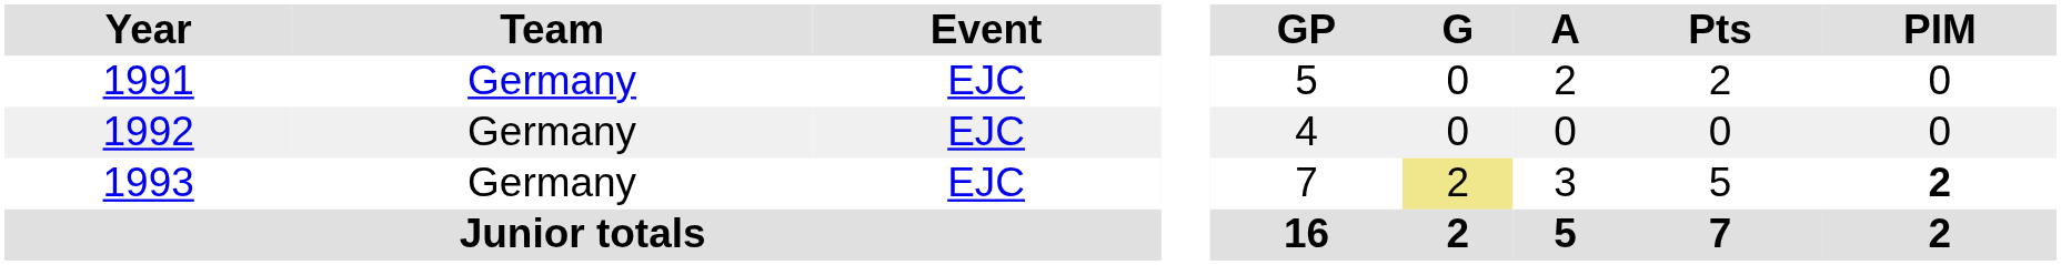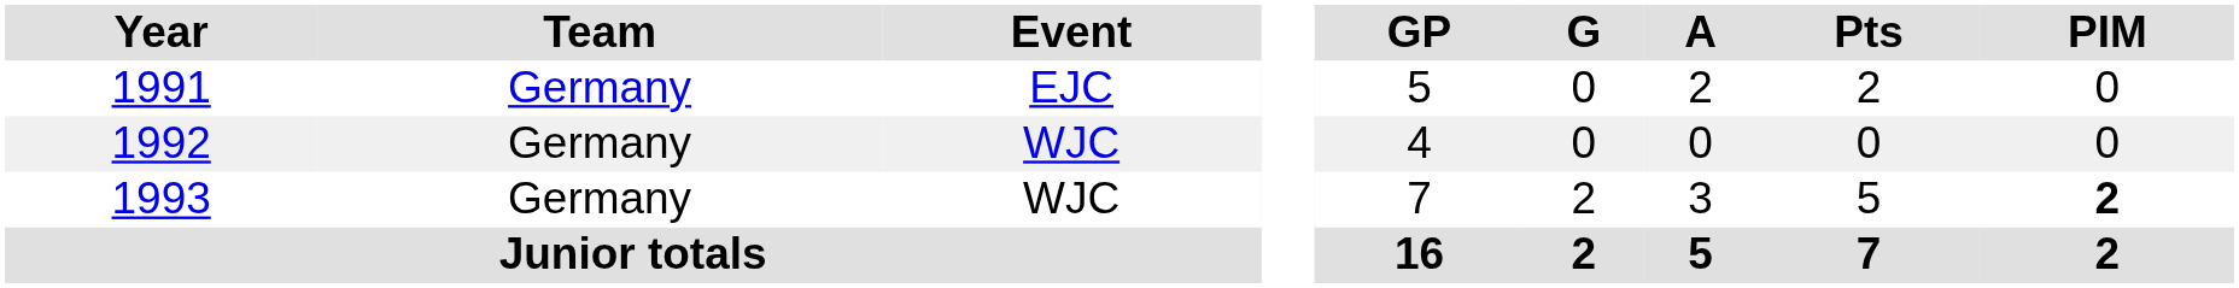1992 | Event: EJC -> WJC
1993 | Event: EJC -> WJC
1993 | G: khaki background -> no background
